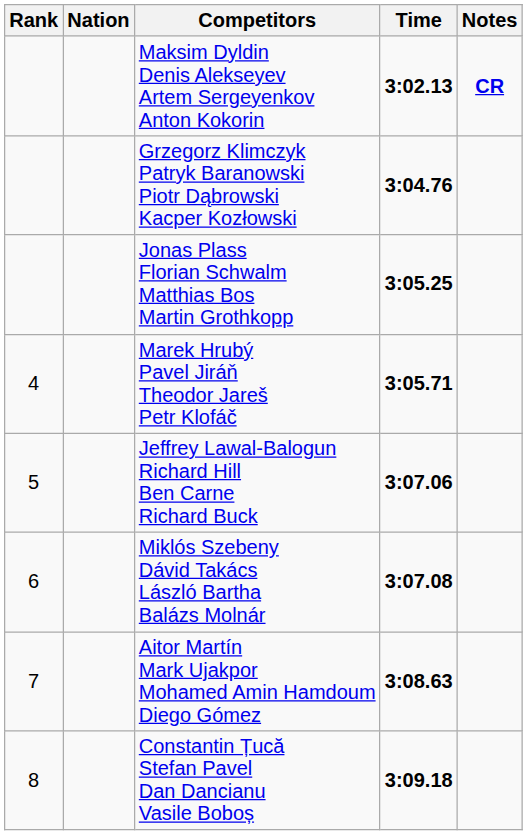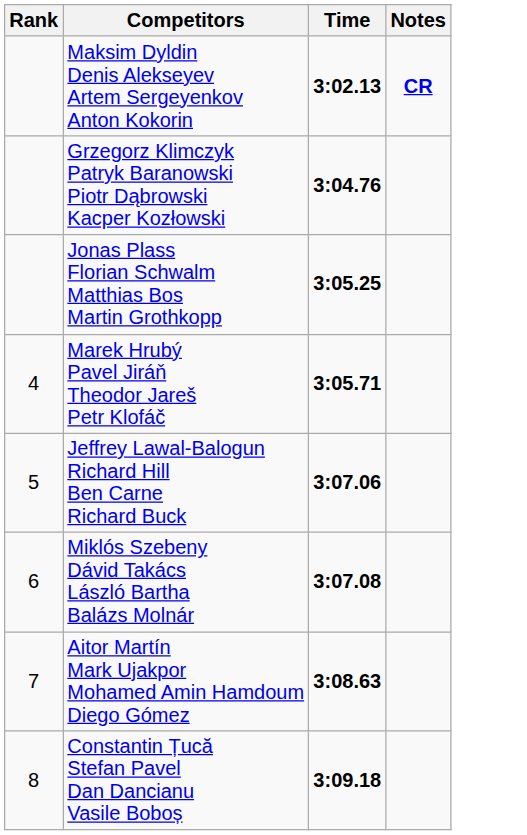- column: Nation
